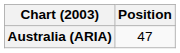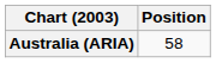Australia (ARIA) | Position: 47 -> 58
